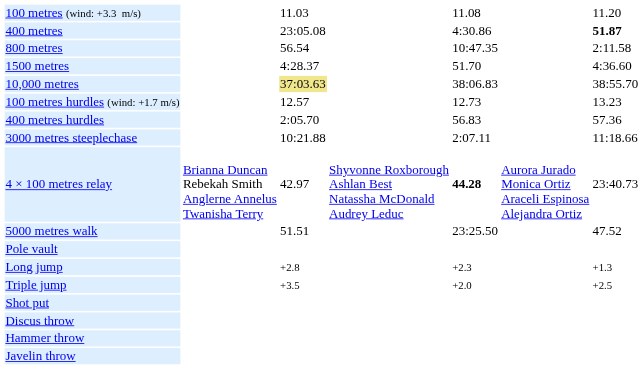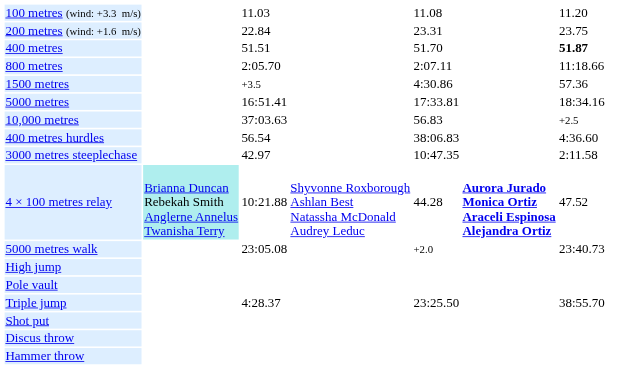+ row: 200 metres (wind: +1.6 m/s) | 22.84 | 23.31 | 23.75
400 metres | column 3: 23:05.08 -> 51.51
400 metres | column 5: 4:30.86 -> 51.70
800 metres | column 3: 56.54 -> 2:05.70
800 metres | column 5: 10:47.35 -> 2:07.11
800 metres | column 7: 2:11.58 -> 11:18.66
1500 metres | column 3: 4:28.37 -> +3.5
1500 metres | column 5: 51.70 -> 4:30.86
1500 metres | column 7: 4:36.60 -> 57.36
+ row: 5000 metres | 16:51.41 | 17:33.81 | 18:34.16
10,000 metres | column 3: khaki background -> no background
10,000 metres | column 5: 38:06.83 -> 56.83
10,000 metres | column 7: 38:55.70 -> +2.5
- row: 100 metres hurdles (wind: +1.7 m/s) | 12.57 | 12.73 | 13.23
400 metres hurdles | column 3: 2:05.70 -> 56.54
400 metres hurdles | column 5: 56.83 -> 38:06.83
400 metres hurdles | column 7: 57.36 -> 4:36.60
3000 metres steeplechase | column 3: 10:21.88 -> 42.97
3000 metres steeplechase | column 5: 2:07.11 -> 10:47.35
3000 metres steeplechase | column 7: 11:18.66 -> 2:11.58
4 × 100 metres relay | column 2: no background -> paleturquoise background
4 × 100 metres relay | column 3: 42.97 -> 10:21.88
4 × 100 metres relay | column 5: bold -> normal
4 × 100 metres relay | column 6: normal -> bold
4 × 100 metres relay | column 7: 23:40.73 -> 47.52
5000 metres walk | column 3: 51.51 -> 23:05.08
5000 metres walk | column 5: 23:25.50 -> +2.0
5000 metres walk | column 7: 47.52 -> 23:40.73
+ row: High jump
- row: Long jump | +2.8 | +2.3 | +1.3
Triple jump | column 3: +3.5 -> 4:28.37
Triple jump | column 5: +2.0 -> 23:25.50
Triple jump | column 7: +2.5 -> 38:55.70
- row: Javelin throw
